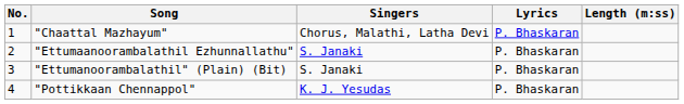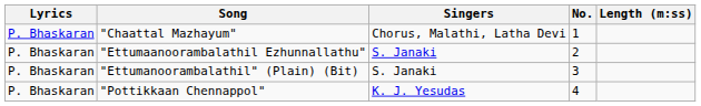columns swapped: No. <-> Lyrics
